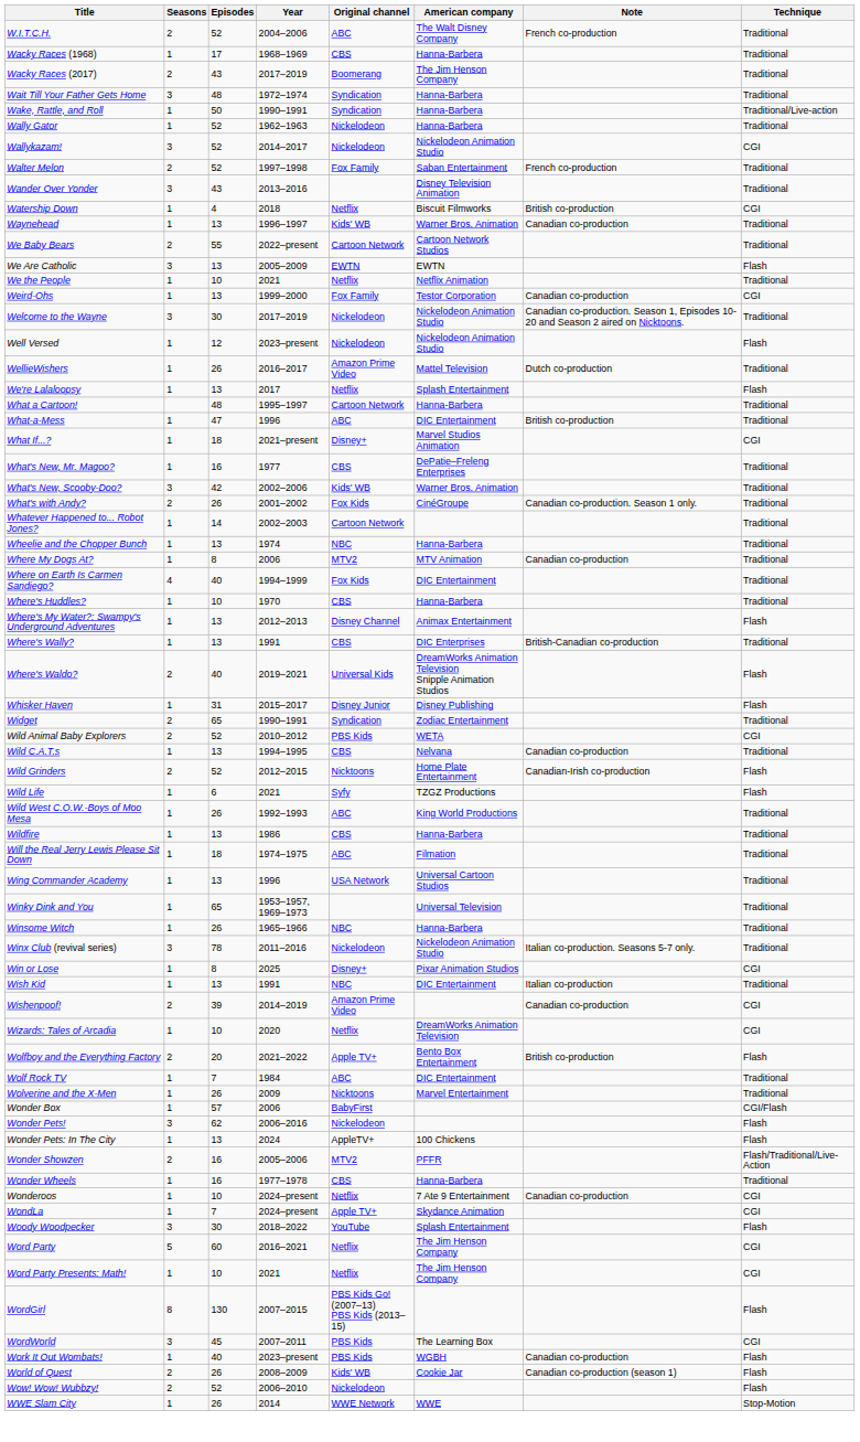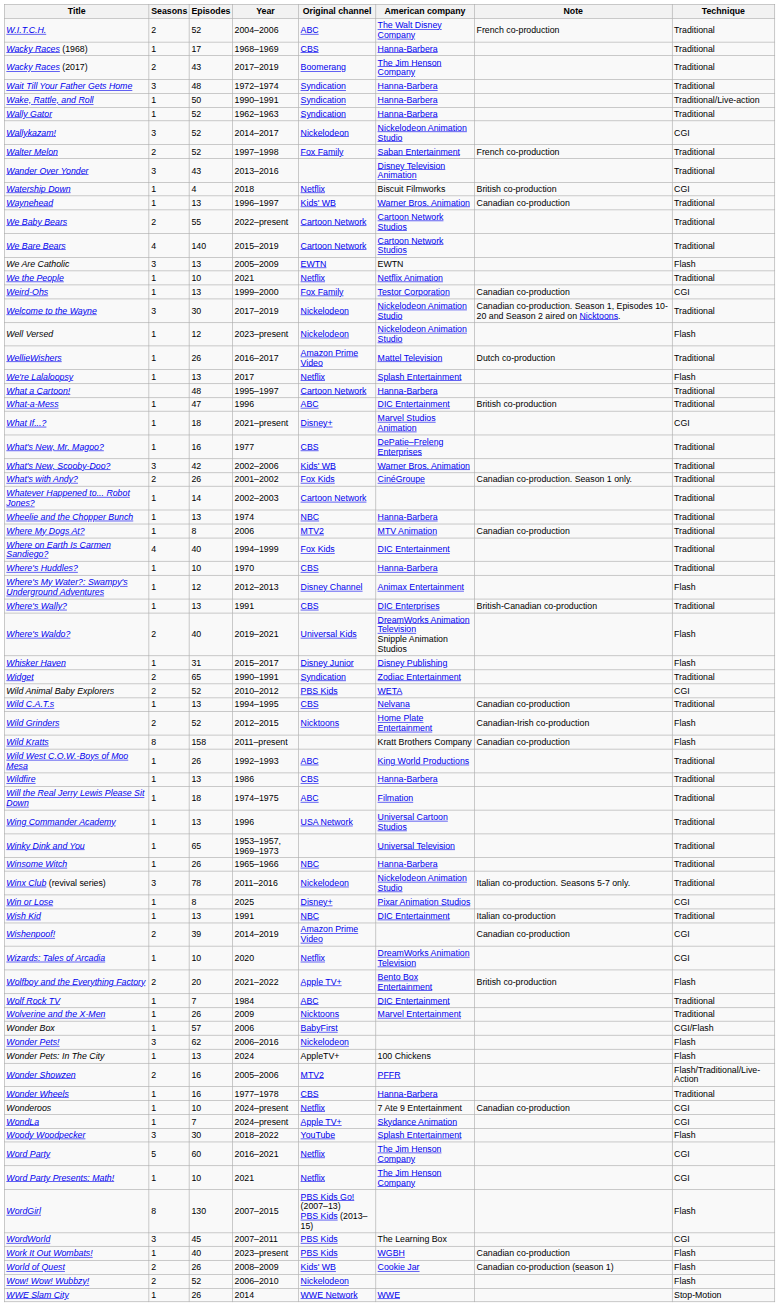Wally Gator | Original channel: Nickelodeon -> Syndication
+ row: We Bare Bears | 4 | 140 | 2015–2019 | Cartoon Network | Cartoon Network Studios | Traditional
Where's My Water?: Swampy's Underground Adventures | Episodes: 13 -> 12
+ row: Wild Kratts | 8 | 158 | 2011–present | Kratt Brothers Company | Canadian co-production | Flash
- row: Wild Life | 1 | 6 | 2021 | Syfy | TZGZ Productions | Flash
